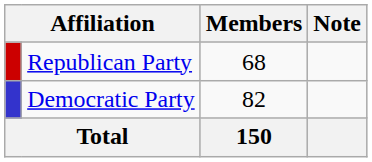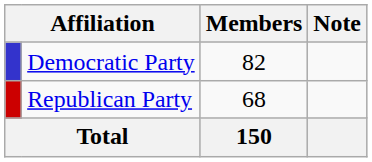rows swapped: Democratic Party <-> Republican Party
